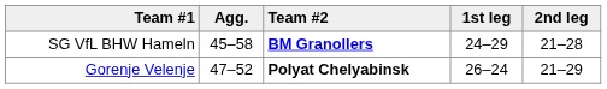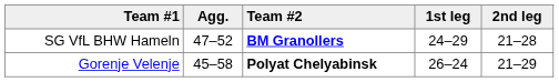SG VfL BHW Hameln | Agg.: 45–58 -> 47–52
Gorenje Velenje | Agg.: 47–52 -> 45–58
